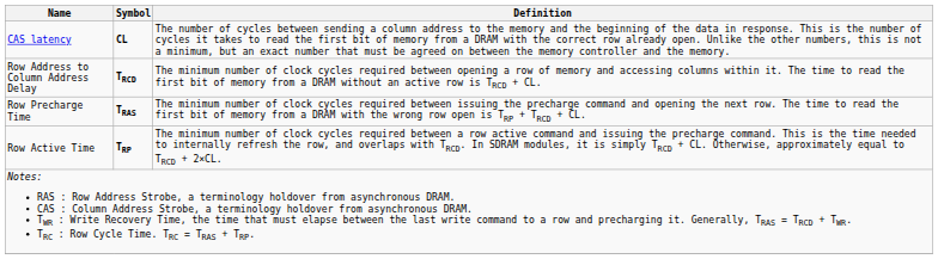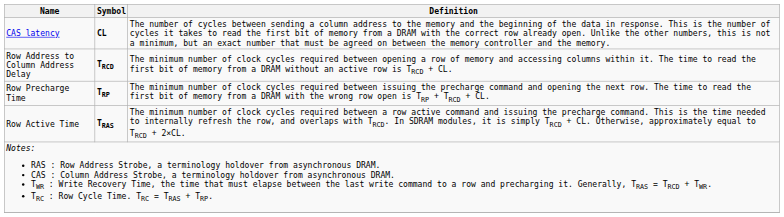Row Precharge Time | Symbol: TRAS -> TRP
Row Active Time | Symbol: TRP -> TRAS
